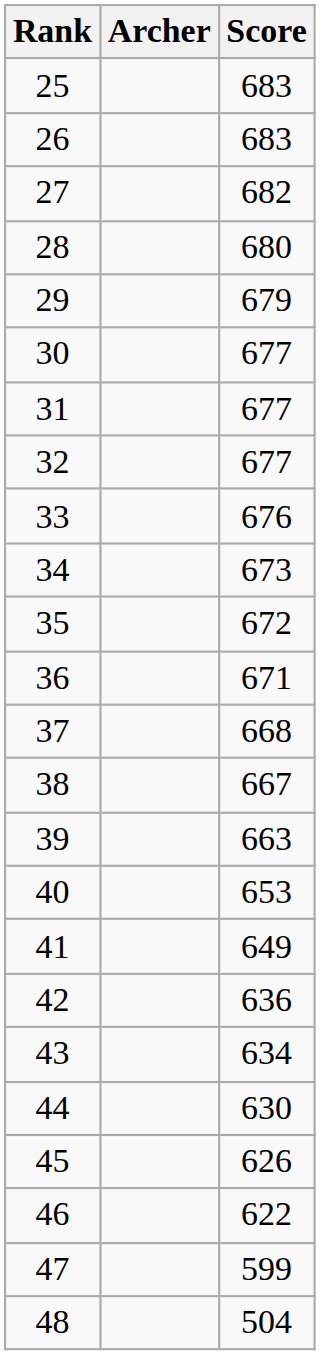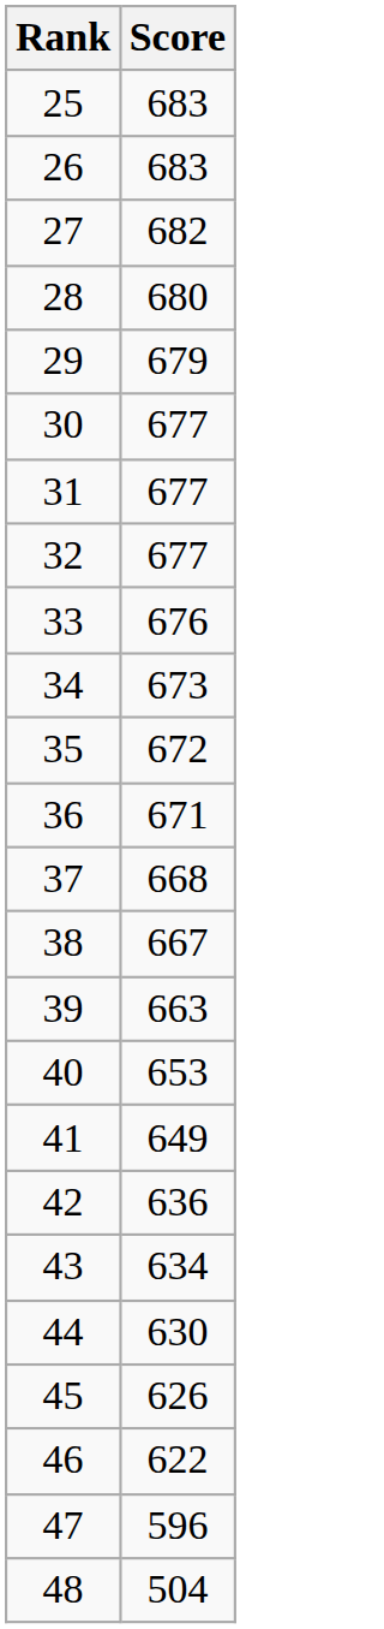- column: Archer
47 | Score: 599 -> 596
